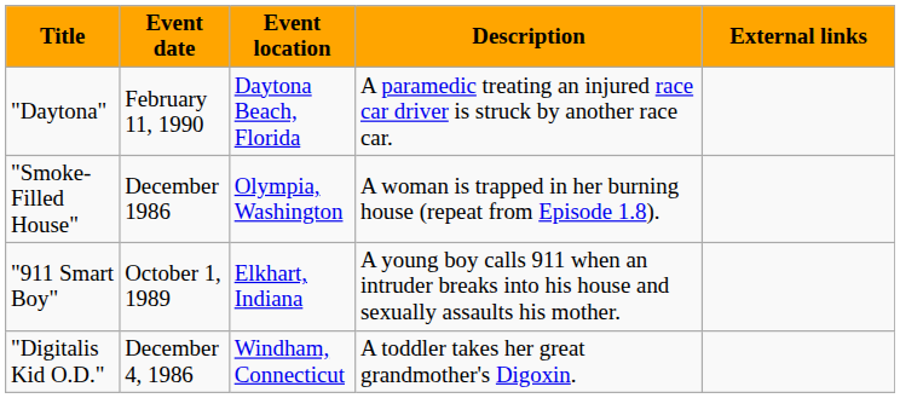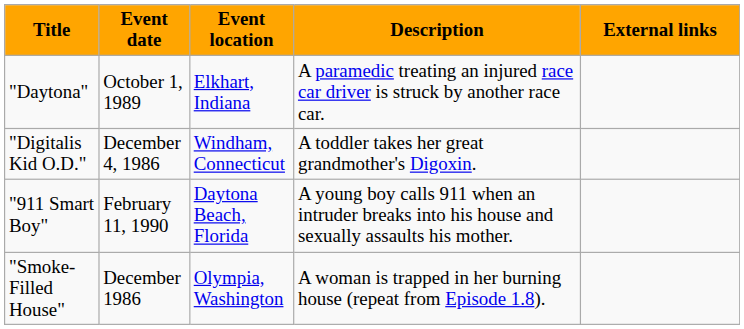"Daytona" | Event date: February 11, 1990 -> October 1, 1989
"Daytona" | Event location: Daytona Beach, Florida -> Elkhart, Indiana
rows swapped: "Smoke-Filled House" <-> "Digitalis Kid O.D."
"911 Smart Boy" | Event date: October 1, 1989 -> February 11, 1990
"911 Smart Boy" | Event location: Elkhart, Indiana -> Daytona Beach, Florida
